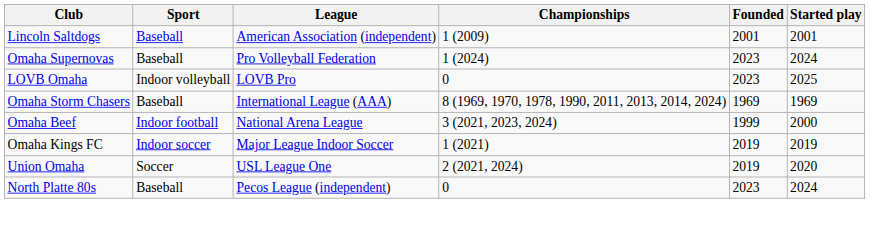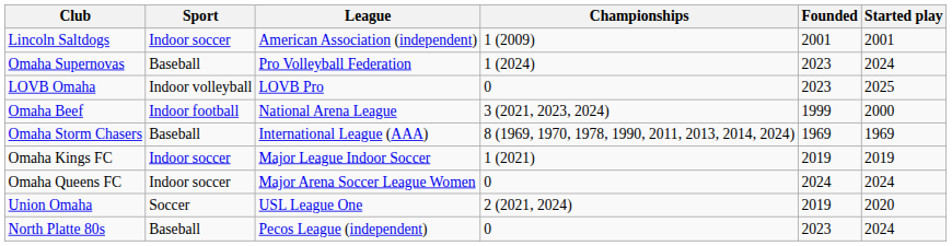Lincoln Saltdogs | Sport: Baseball -> Indoor soccer
rows swapped: Omaha Beef <-> Omaha Storm Chasers
+ row: Omaha Queens FC | Indoor soccer | Major Arena Soccer League Women | 0 | 2024 | 2024
